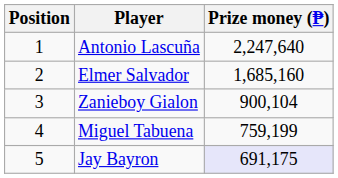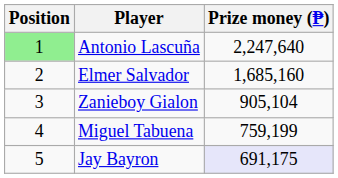Antonio Lascuña | Position: no background -> lightgreen background
Zanieboy Gialon | Prize money (₱): 900,104 -> 905,104
